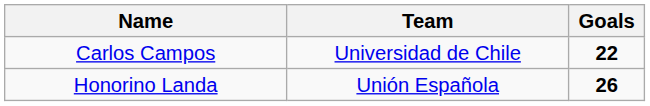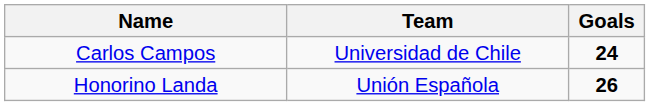Carlos Campos | Goals: 22 -> 24
